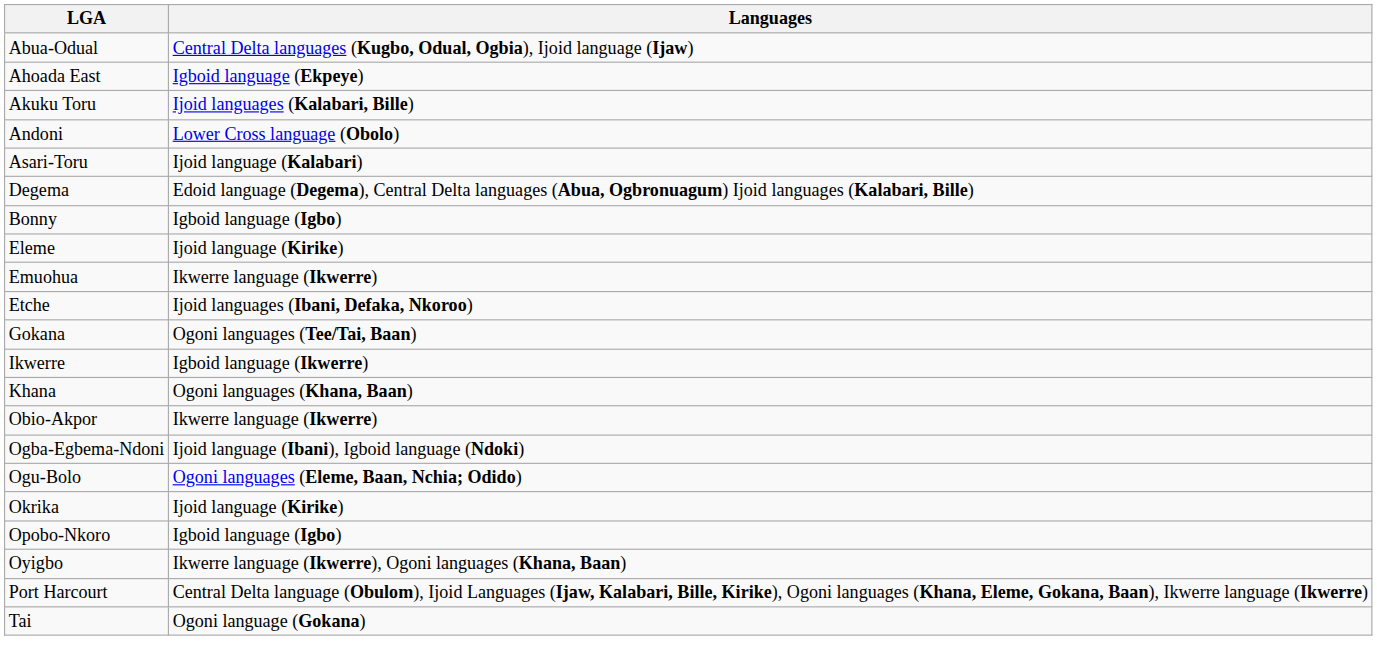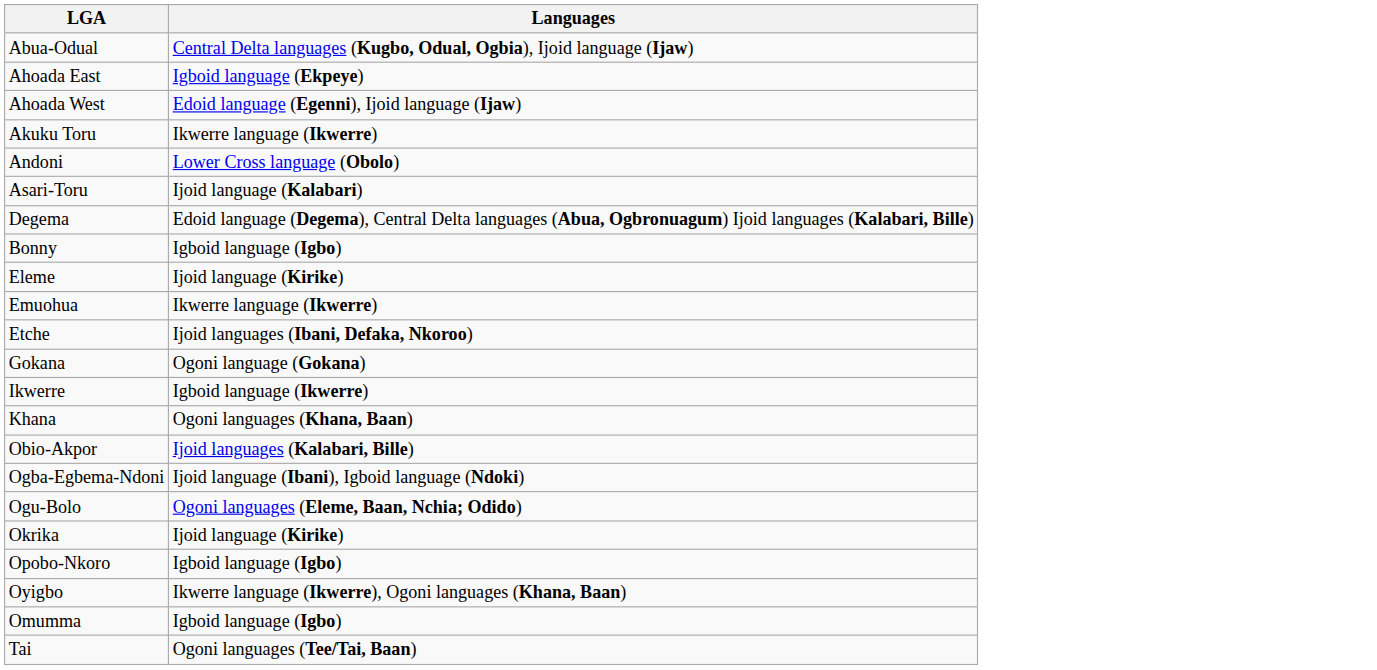+ row: Ahoada West | Edoid language (Egenni), Ijoid language (Ijaw)
Akuku Toru | Languages: Ijoid languages (Kalabari, Bille) -> Ikwerre language (Ikwerre)
Gokana | Languages: Ogoni languages (Tee/Tai, Baan) -> Ogoni language (Gokana)
Obio-Akpor | Languages: Ikwerre language (Ikwerre) -> Ijoid languages (Kalabari, Bille)
- row: Port Harcourt | Central Delta language (Obulom), Ijoid Languages (Ijaw, Kalabari, Bille, Kirike), Ogoni languages (Khana, Eleme, Gokana, Baan), Ikwerre language (Ikwerre)
+ row: Omumma | Igboid language (Igbo)
Tai | Languages: Ogoni language (Gokana) -> Ogoni languages (Tee/Tai, Baan)
